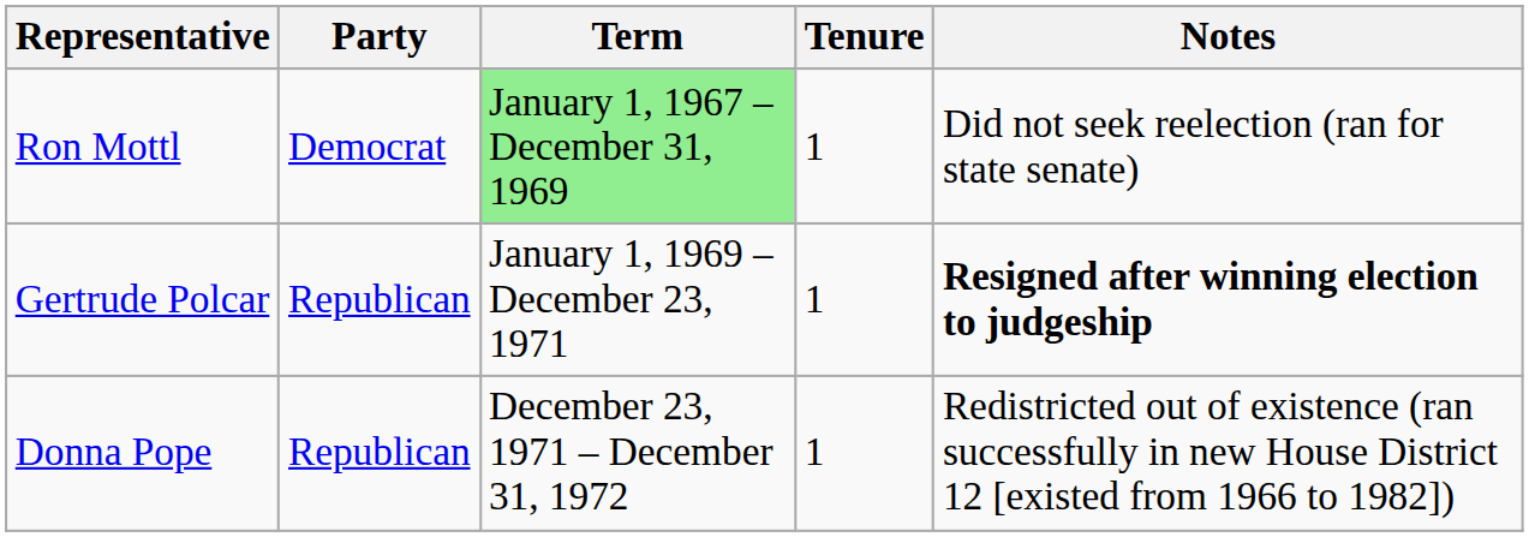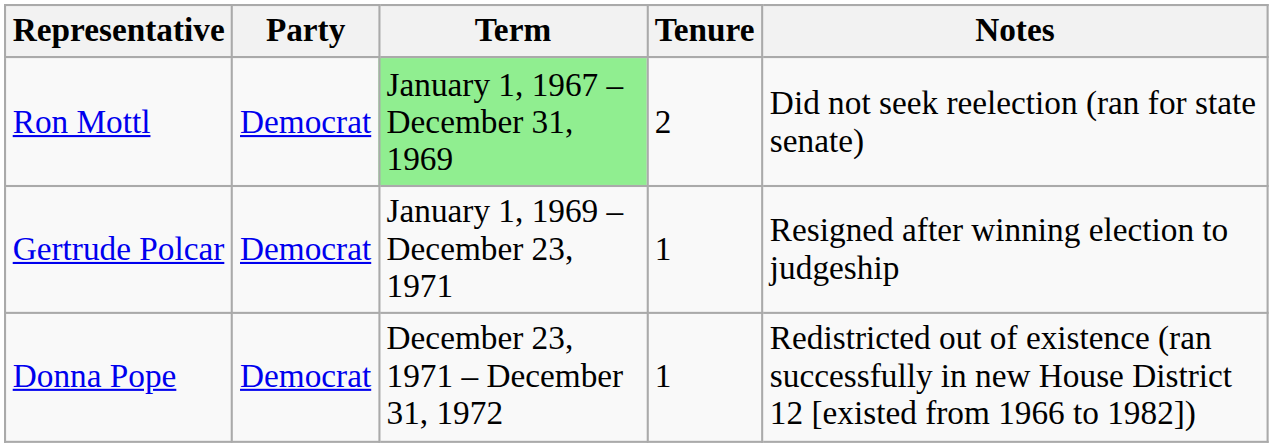Ron Mottl | Tenure: 1 -> 2
Gertrude Polcar | Party: Republican -> Democrat
Gertrude Polcar | Notes: bold -> normal
Donna Pope | Party: Republican -> Democrat
